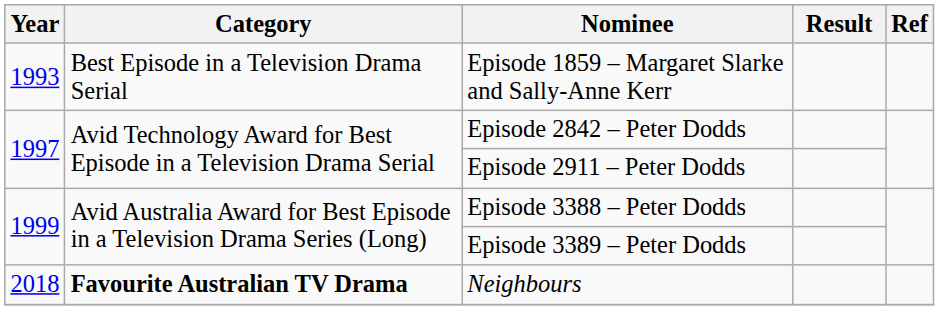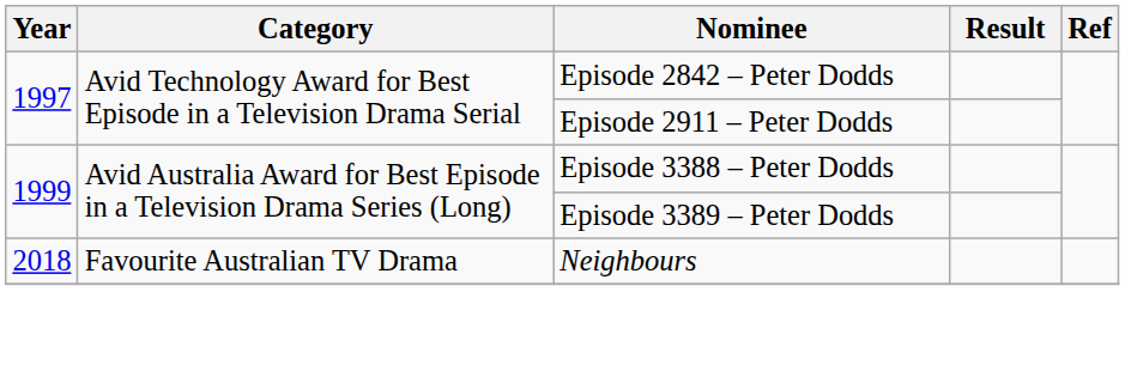- row: 1993 | Best Episode in a Television Drama Serial | Episode 1859 – Margaret Slarke and Sally-Anne Kerr
Neighbours | Category: bold -> normal
